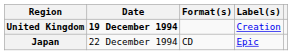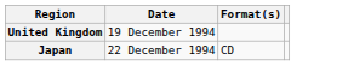- column: Label(s) | Creation | Epic
United Kingdom | Date: bold -> normal
